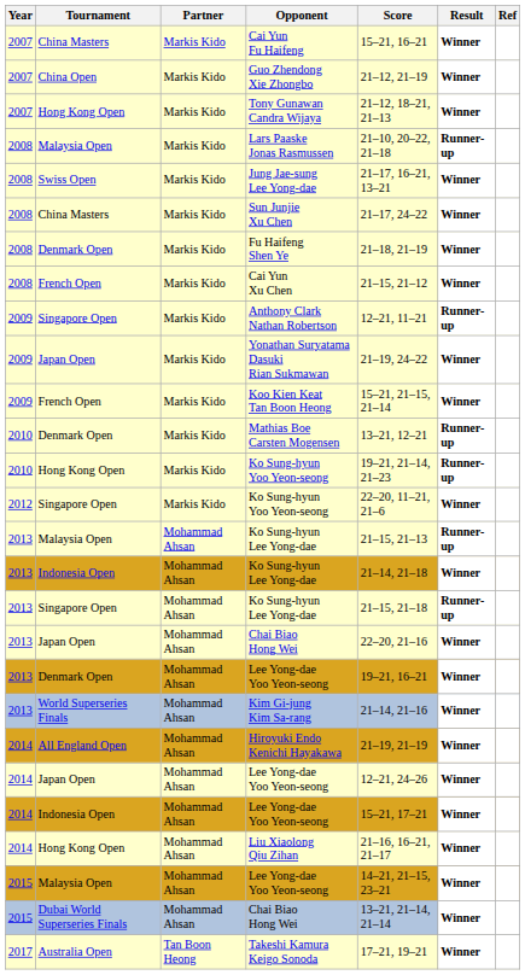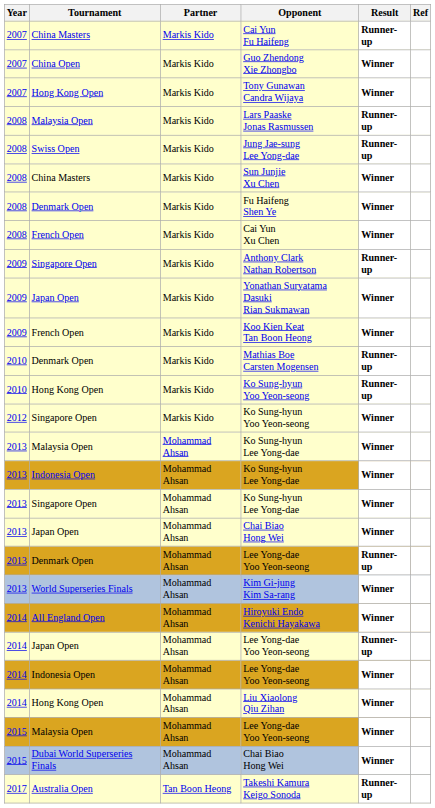- column: Score | 15–21, 16–21 | 21–12, 21–19 | 21–12, 18–21, 21–13 | 21–10, 20–22, 21–18 | 21–17, 16–21, 13–21 | 21–17, 24–22 | 21–18, 21–19 | 21–15, 21–12 | 12–21, 11–21 | 21–19, 24–22 | 15–21, 21–15, 21–14 | 13–21, 12–21 | 19–21, 21–14, 21–23 | 22–20, 11–21, 21–6 | 21–15, 21–13 | 21–14, 21–18 | 21–15, 21–18 | 22–20, 21–16 | 19–21, 16–21 | 21–14, 21–16 | 21–19, 21–19 | 12–21, 24–26 | 15–21, 17–21 | 21–16, 16–21, 21–17 | 14–21, 21–15, 23–21 | 13–21, 21–14, 21–14 | 17–21, 19–21
Cai Yun Fu Haifeng | Result: Winner -> Runner-up
Jung Jae-sung Lee Yong-dae | Result: Winner -> Runner-up
Malaysia Open / Ko Sung-hyun Lee Yong-dae | Result: Runner-up -> Winner
Singapore Open / Ko Sung-hyun Lee Yong-dae | Result: Runner-up -> Winner
Denmark Open / Lee Yong-dae Yoo Yeon-seong | Result: Winner -> Runner-up
Japan Open / Lee Yong-dae Yoo Yeon-seong | Result: Winner -> Runner-up
Takeshi Kamura Keigo Sonoda | Result: Winner -> Runner-up
